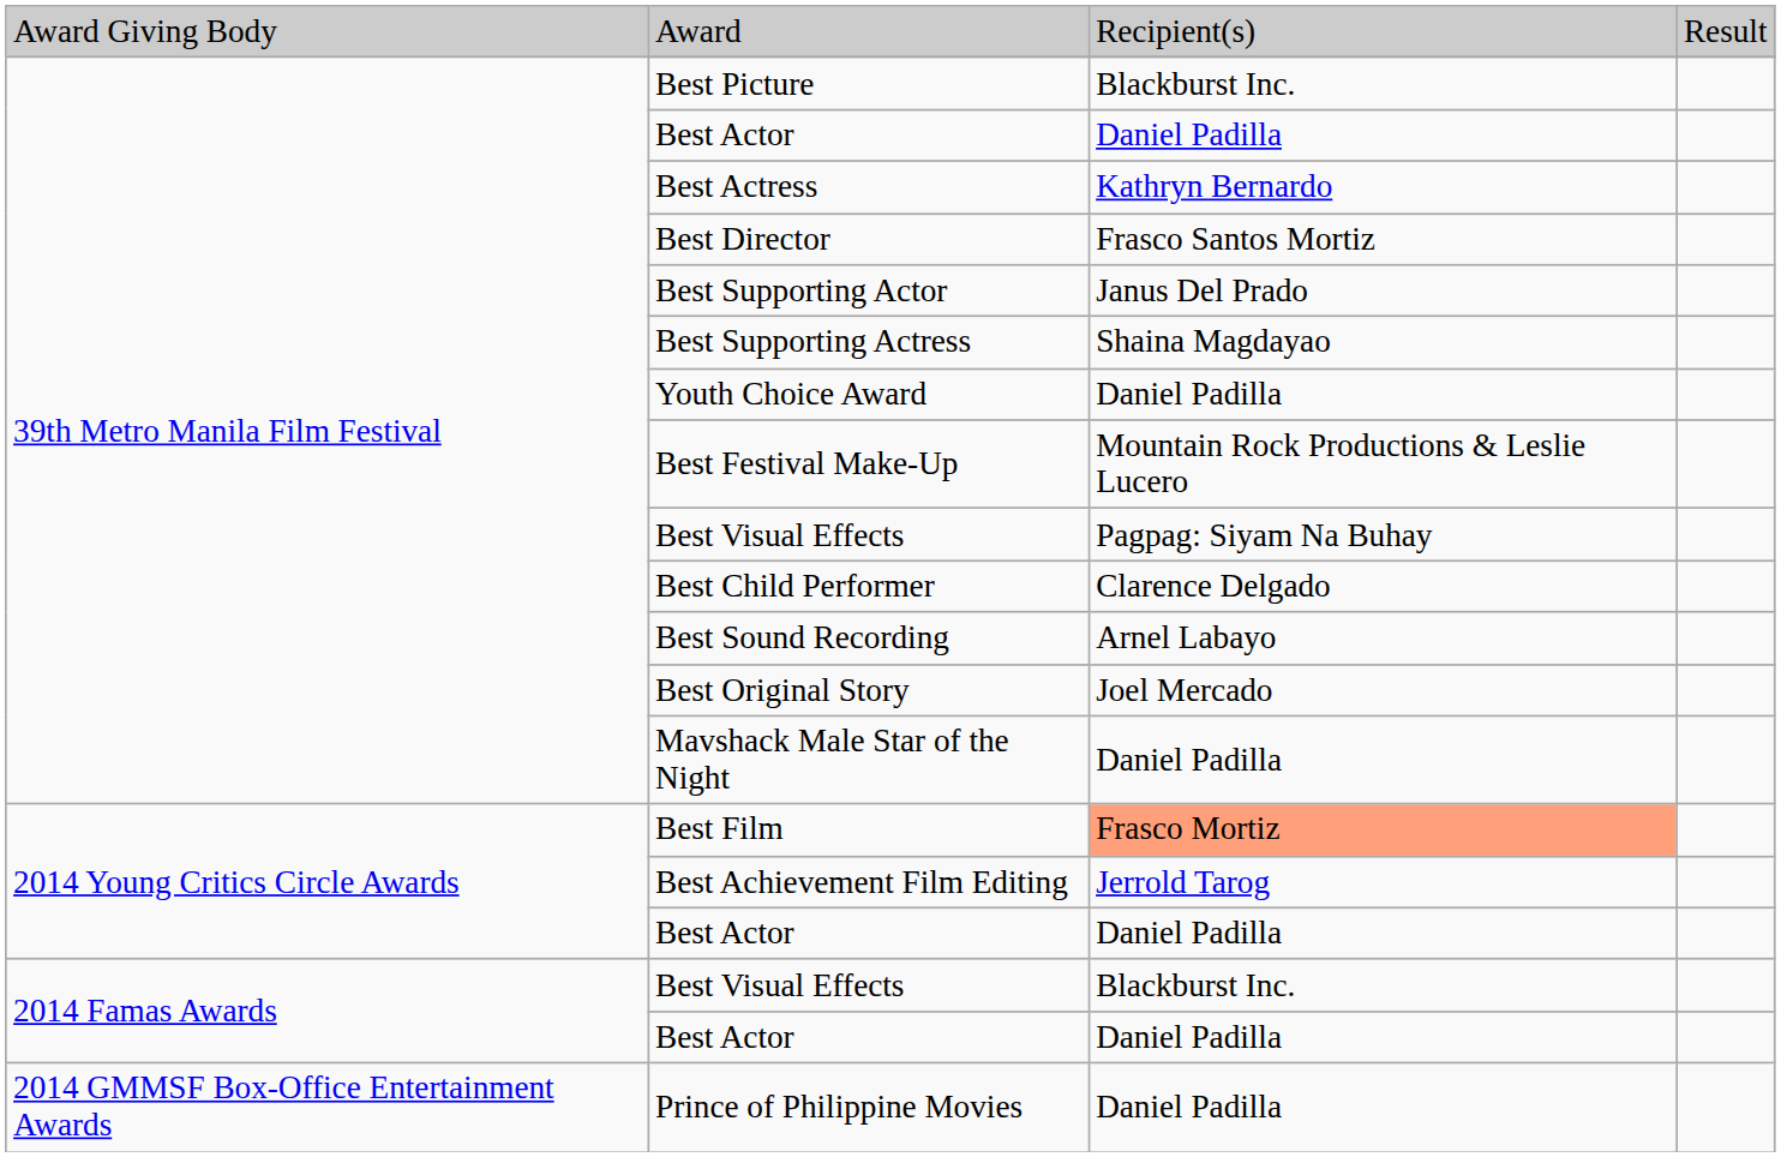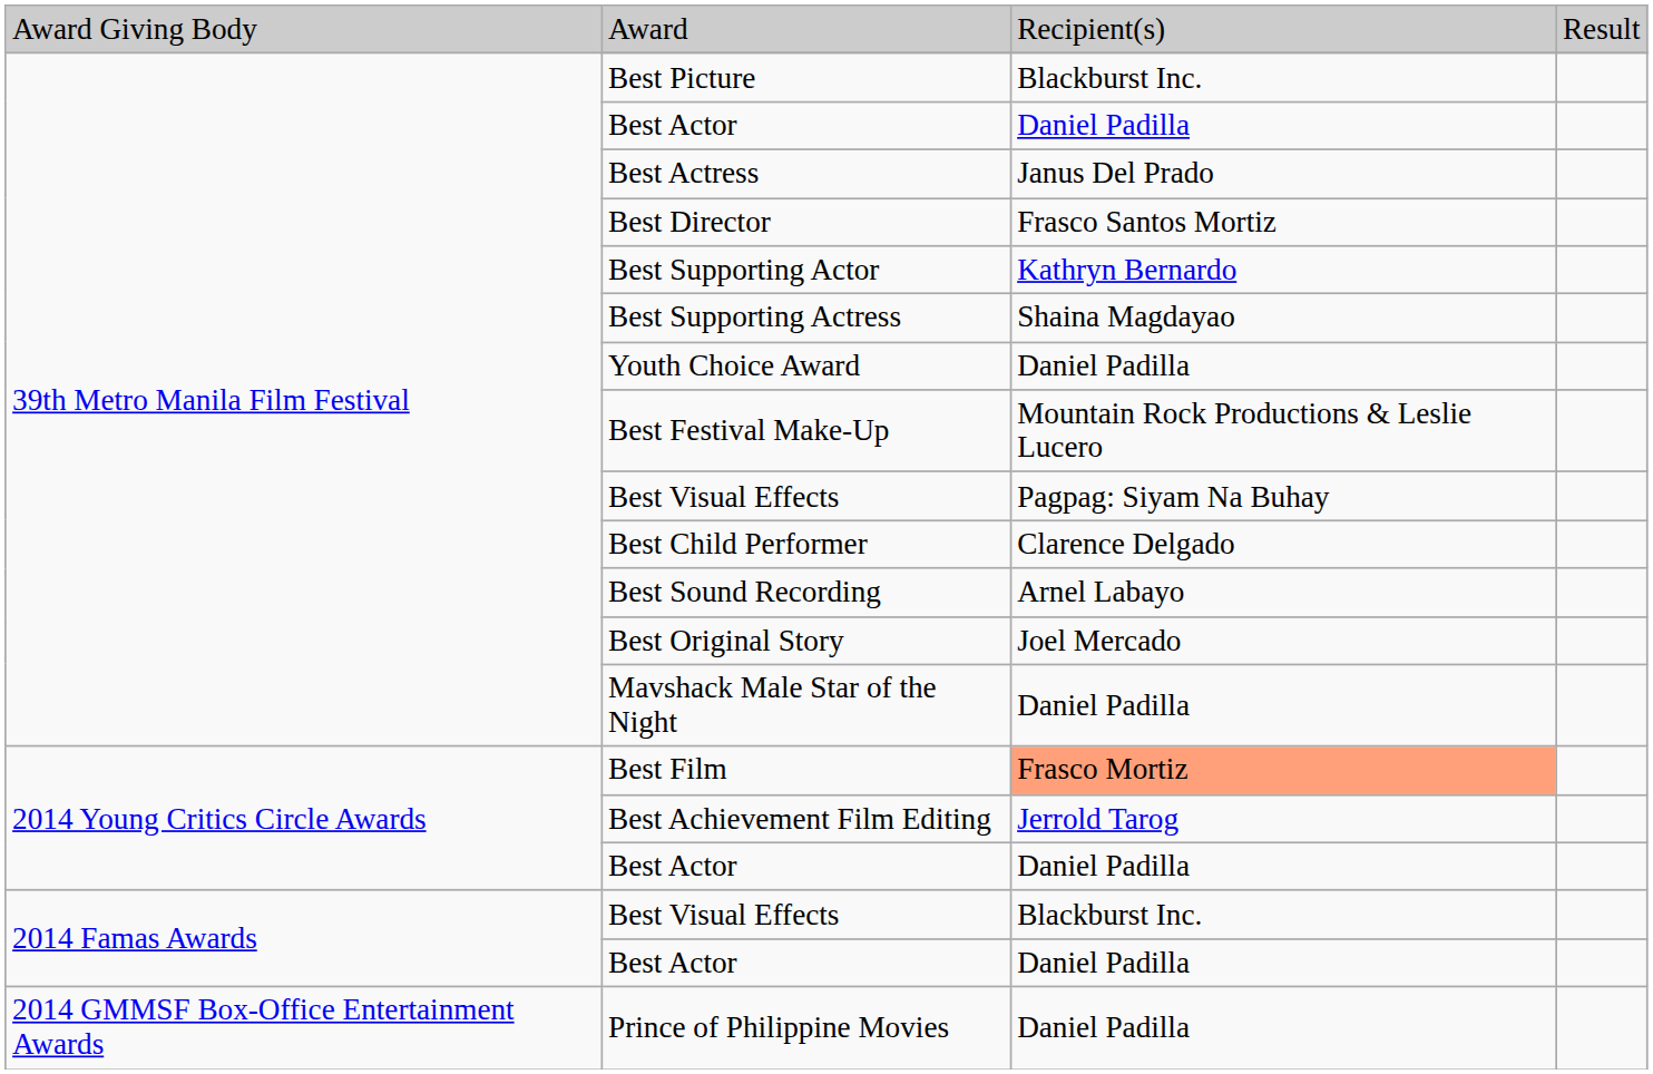Best Actress | column 3: Kathryn Bernardo -> Janus Del Prado
Best Supporting Actor | column 3: Janus Del Prado -> Kathryn Bernardo
